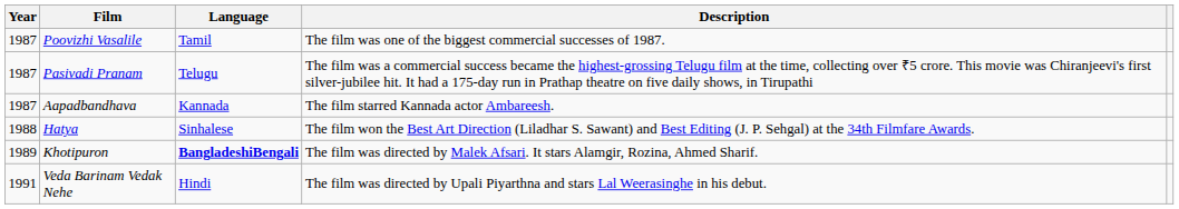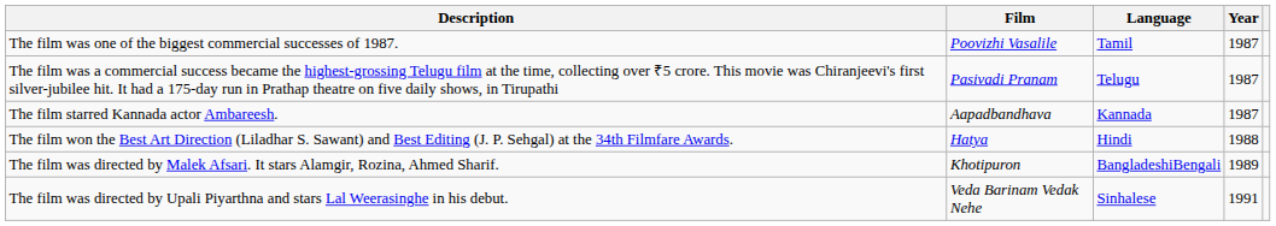columns swapped: Year <-> Description
Hatya | Language: Sinhalese -> Hindi
Khotipuron | Language: bold -> normal
Veda Barinam Vedak Nehe | Language: Hindi -> Sinhalese
